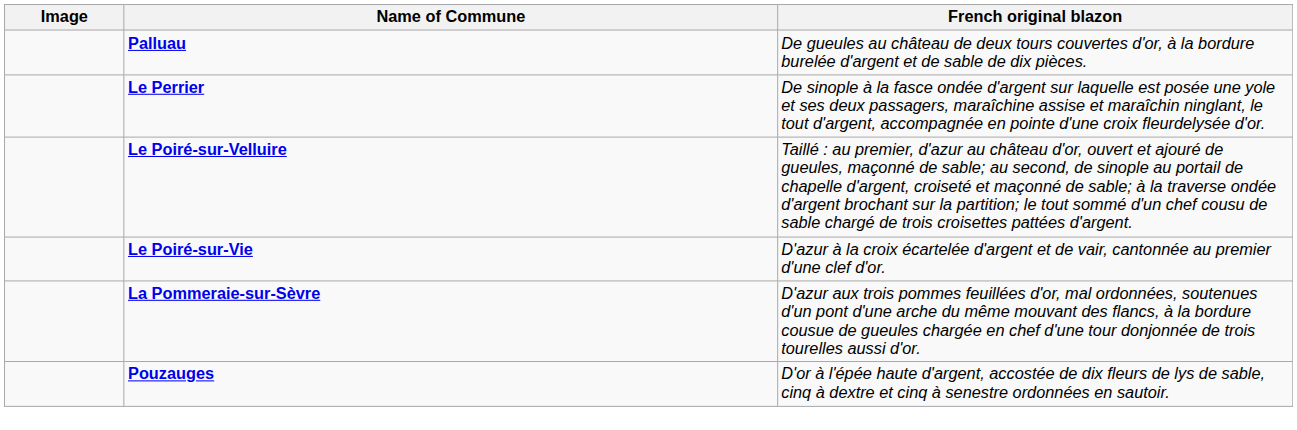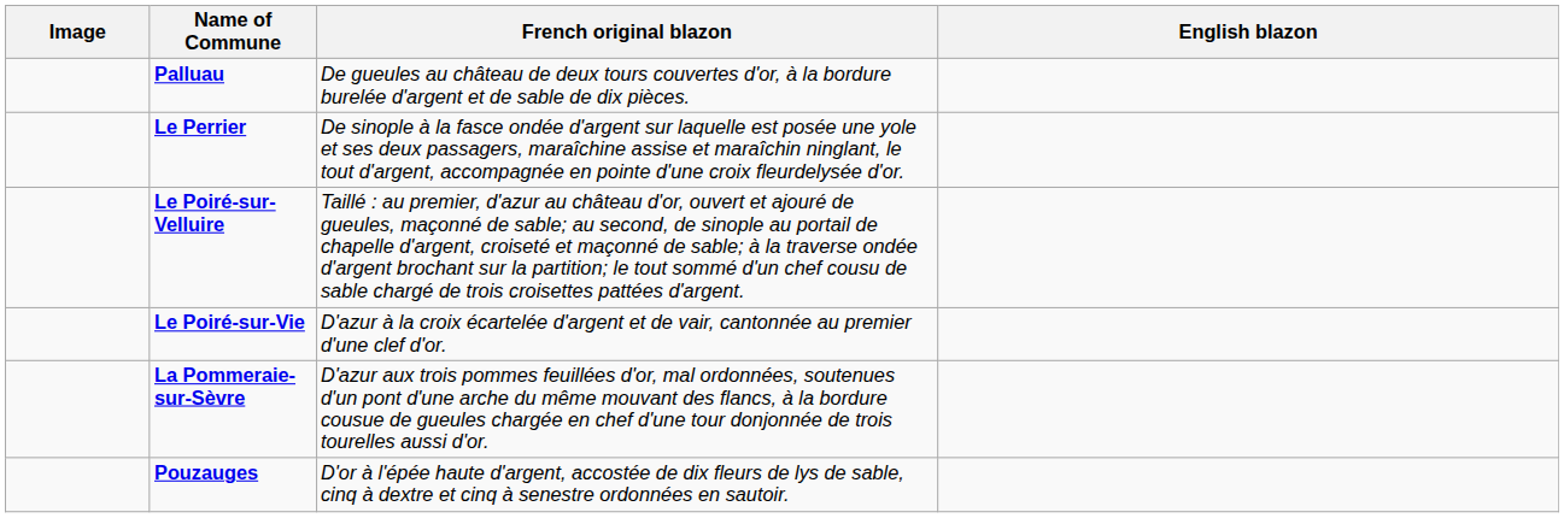+ column: English blazon
